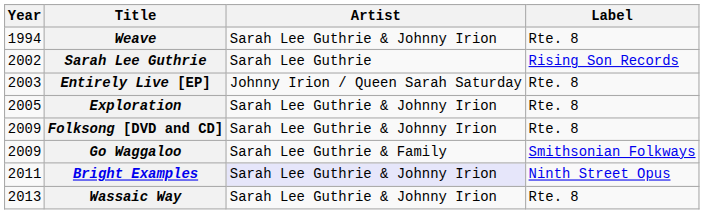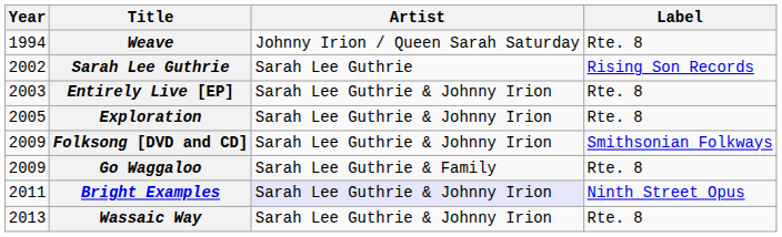Weave | Artist: Sarah Lee Guthrie & Johnny Irion -> Johnny Irion / Queen Sarah Saturday
Entirely Live [EP] | Artist: Johnny Irion / Queen Sarah Saturday -> Sarah Lee Guthrie & Johnny Irion
Folksong [DVD and CD] | Label: Rte. 8 -> Smithsonian Folkways
Go Waggaloo | Label: Smithsonian Folkways -> Rte. 8
